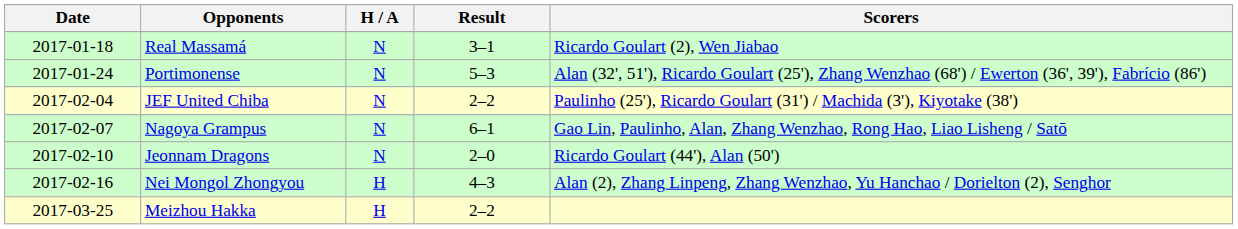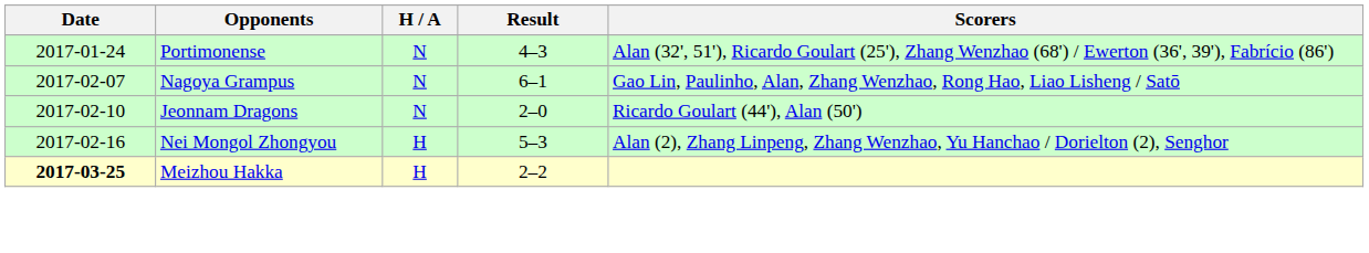- row: 2017-01-18 | Real Massamá | N | 3–1 | Ricardo Goulart (2), Wen Jiabao
Portimonense | Result: 5–3 -> 4–3
- row: 2017-02-04 | JEF United Chiba | N | 2–2 | Paulinho (25'), Ricardo Goulart (31') / Machida (3'), Kiyotake (38')
Nei Mongol Zhongyou | Result: 4–3 -> 5–3
Meizhou Hakka | Date: normal -> bold
